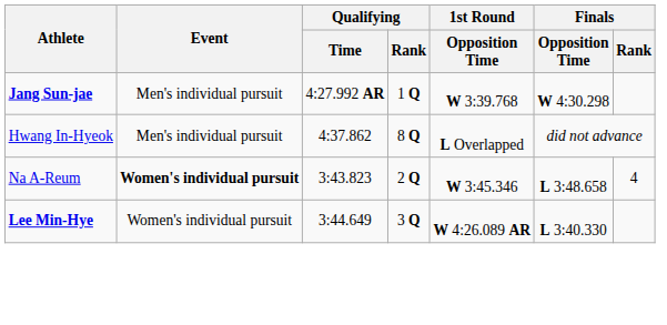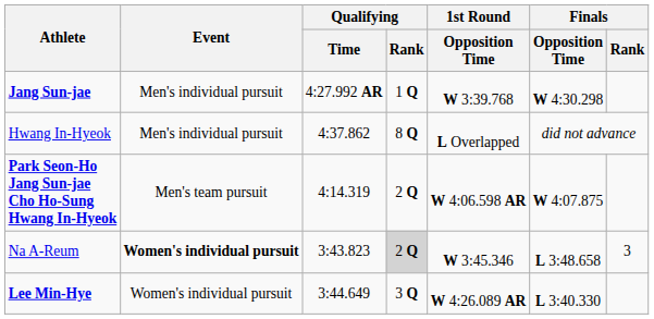+ row: Park Seon-Ho Jang Sun-jae Cho Ho-Sung Hwang In-Hyeok | Men's team pursuit | 4:14.319 | 2 Q | W 4:06.598 AR | W 4:07.875
Na A-Reum | Qualifying / Rank: no background -> lightgrey background
Na A-Reum | Finals / Rank: 4 -> 3
